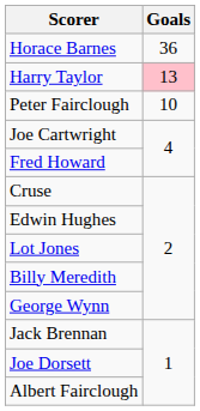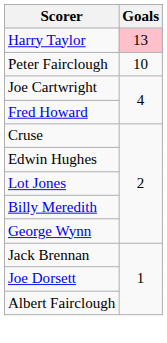- row: Horace Barnes | 36
